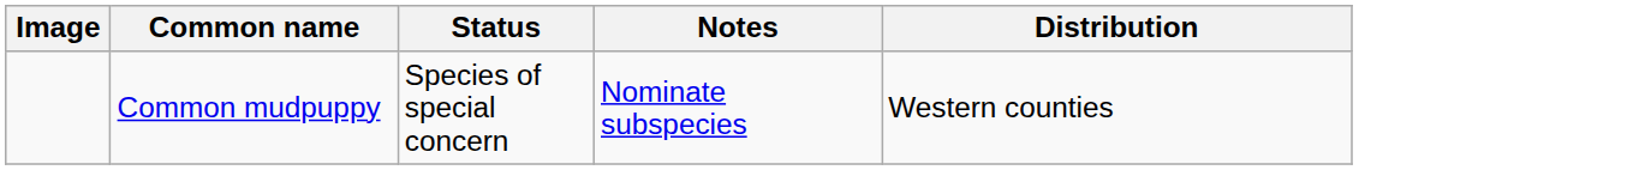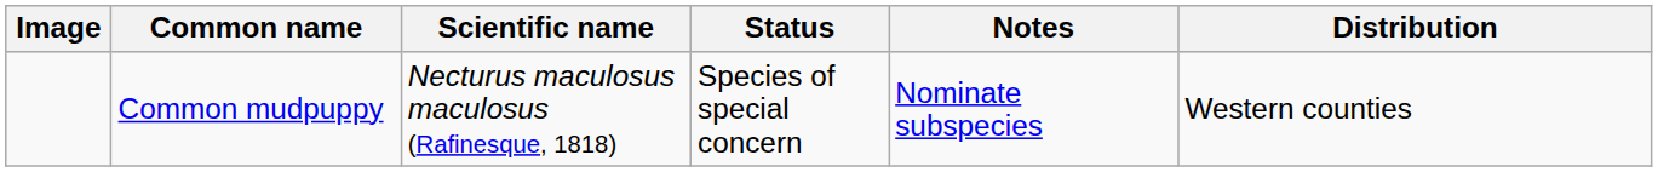+ column: Scientific name | Necturus maculosus maculosus (Rafinesque, 1818)
